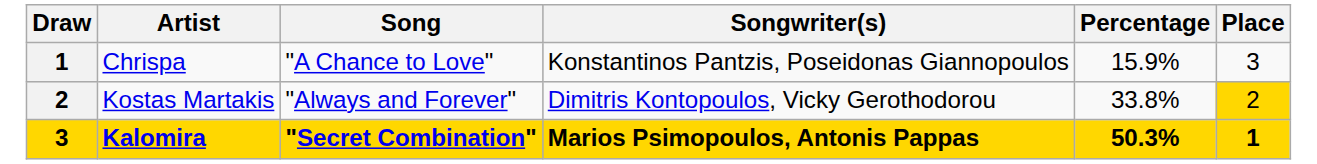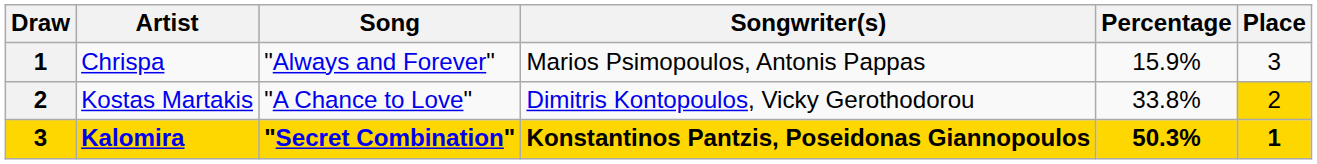Chrispa | Song: "A Chance to Love" -> "Always and Forever"
Chrispa | Songwriter(s): Konstantinos Pantzis, Poseidonas Giannopoulos -> Marios Psimopoulos, Antonis Pappas
Kostas Martakis | Song: "Always and Forever" -> "A Chance to Love"
Kalomira | Songwriter(s): Marios Psimopoulos, Antonis Pappas -> Konstantinos Pantzis, Poseidonas Giannopoulos
